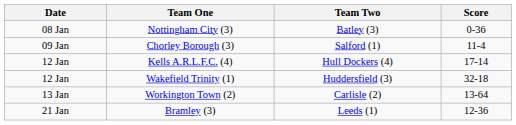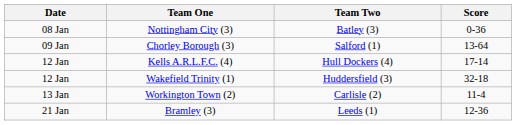Chorley Borough (3) | Score: 11-4 -> 13-64
Workington Town (2) | Score: 13-64 -> 11-4
